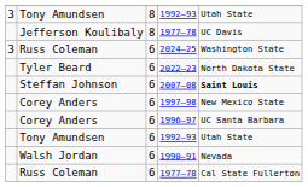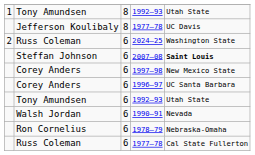8 / 1992–93 | column 1: 3 -> 1
2024–25 | column 1: 3 -> 2
- row: Tyler Beard | 6 | 2022–23 | North Dakota State
+ row: Ron Cornelius | 6 | 1978–79 | Nebraska-Omaha
